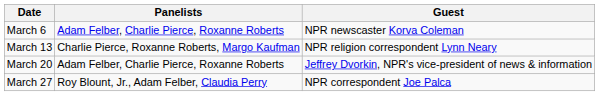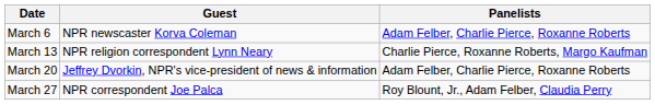columns swapped: Guest <-> Panelists
